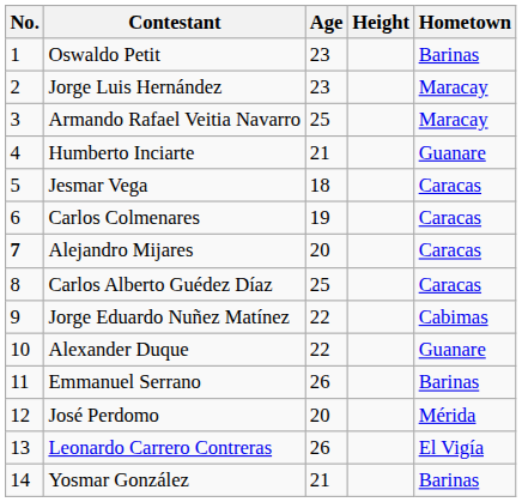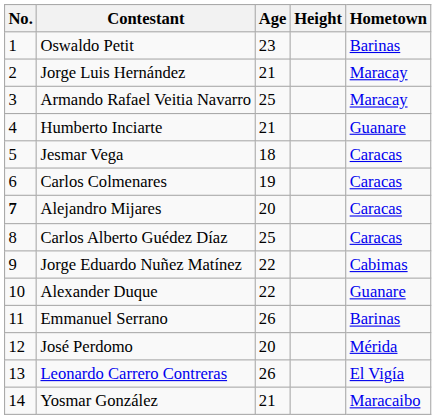Jorge Luis Hernández | Age: 23 -> 21
Yosmar González | Hometown: Barinas -> Maracaibo
